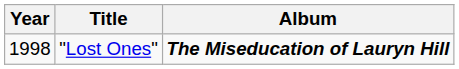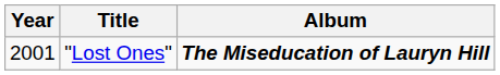"Lost Ones" | Year: 1998 -> 2001
